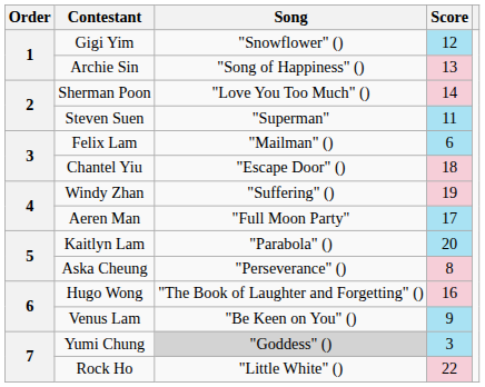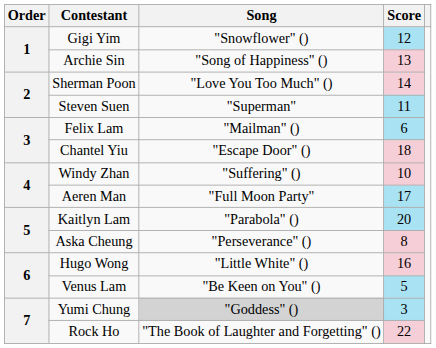Windy Zhan | Score: 19 -> 10
Hugo Wong | Song: "The Book of Laughter and Forgetting" () -> "Little White" ()
Venus Lam | Score: 9 -> 5
Rock Ho | Song: "Little White" () -> "The Book of Laughter and Forgetting" ()
